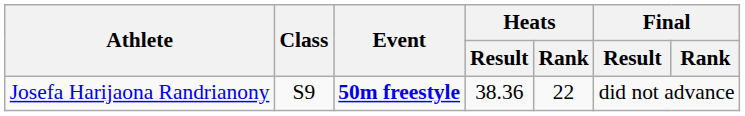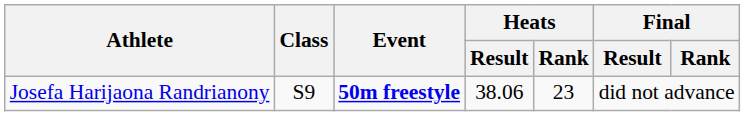Josefa Harijaona Randrianony | Heats / Result: 38.36 -> 38.06
Josefa Harijaona Randrianony | Heats / Rank: 22 -> 23
